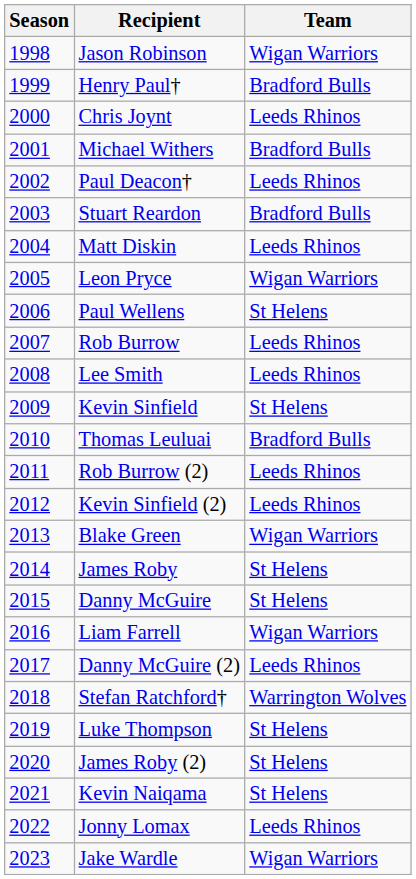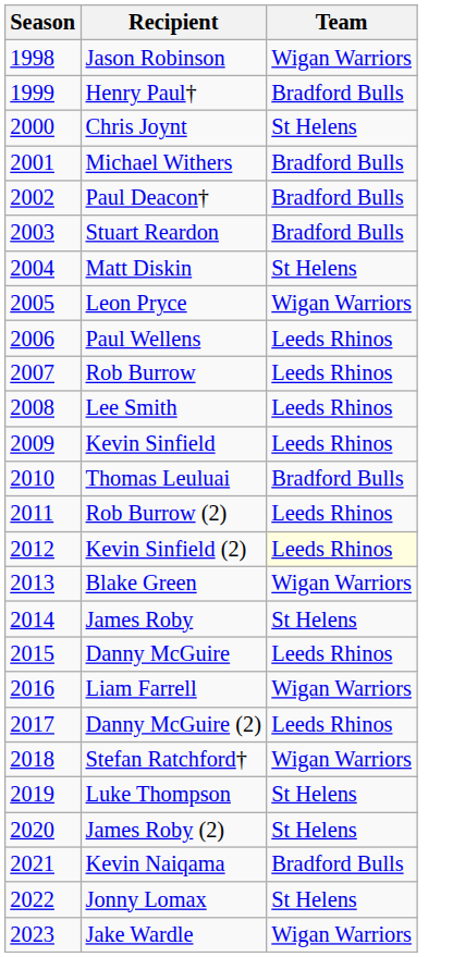Chris Joynt | Team: Leeds Rhinos -> St Helens
Paul Deacon† | Team: Leeds Rhinos -> Bradford Bulls
Matt Diskin | Team: Leeds Rhinos -> St Helens
Paul Wellens | Team: St Helens -> Leeds Rhinos
Kevin Sinfield | Team: St Helens -> Leeds Rhinos
Kevin Sinfield (2) | Team: no background -> lightyellow background
Danny McGuire | Team: St Helens -> Leeds Rhinos
Stefan Ratchford† | Team: Warrington Wolves -> Wigan Warriors
Kevin Naiqama | Team: St Helens -> Bradford Bulls
Jonny Lomax | Team: Leeds Rhinos -> St Helens
